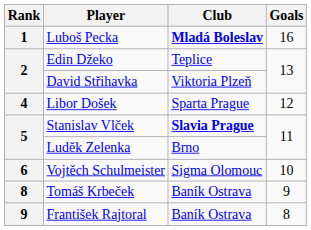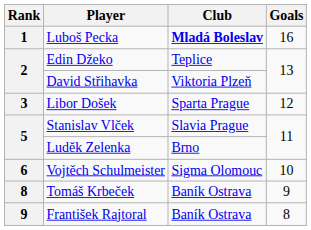Libor Došek | Rank: 4 -> 3
Stanislav Vlček | Club: bold -> normal
